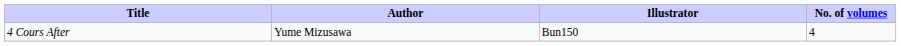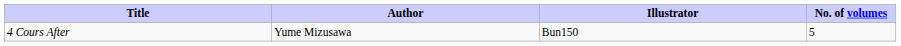4 Cours After | No. of volumes: 4 -> 5
